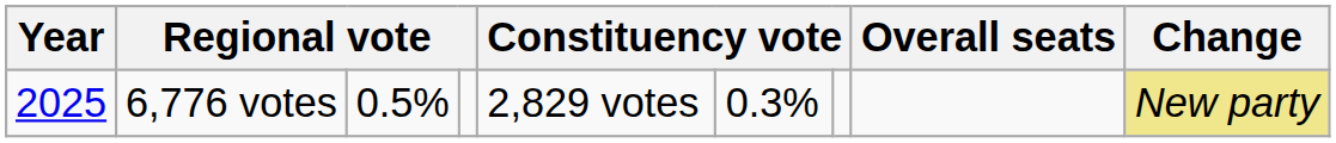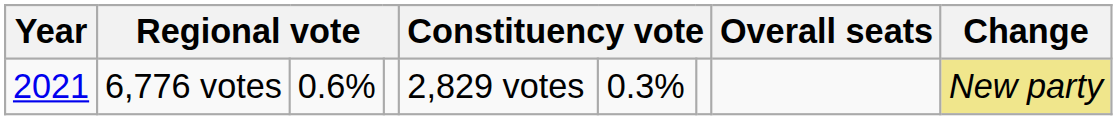6,776 votes | Year: 2025 -> 2021
6,776 votes | column 3: 0.5% -> 0.6%
